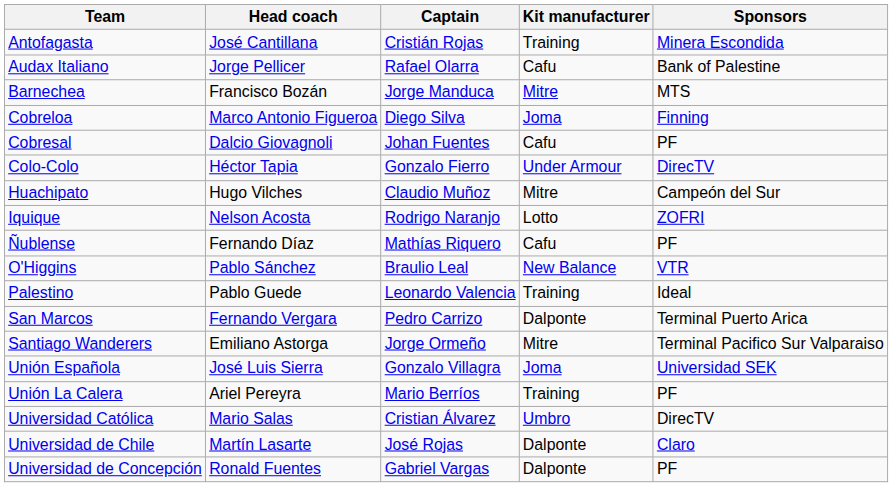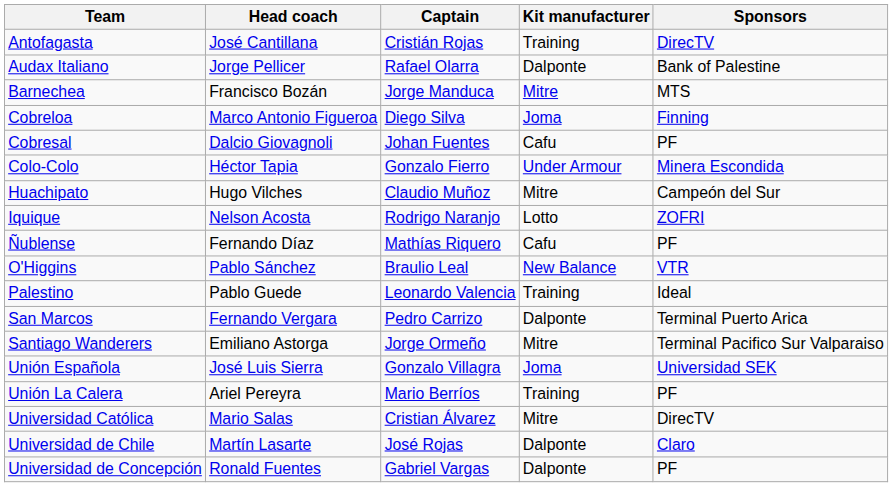Antofagasta | Sponsors: Minera Escondida -> DirecTV
Audax Italiano | Kit manufacturer: Cafu -> Dalponte
Colo-Colo | Sponsors: DirecTV -> Minera Escondida
Universidad Católica | Kit manufacturer: Umbro -> Mitre
